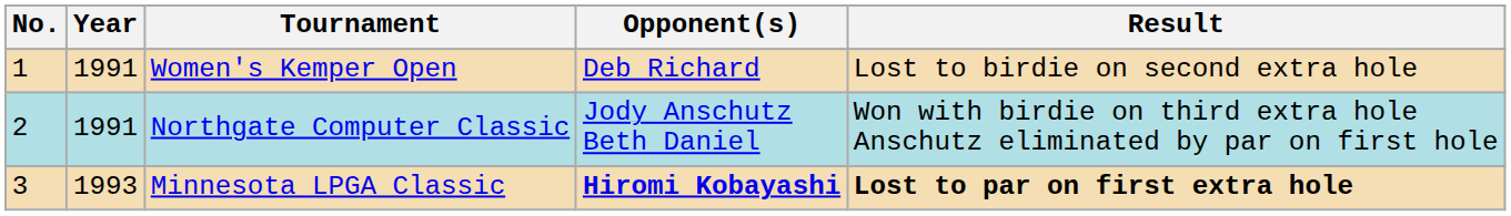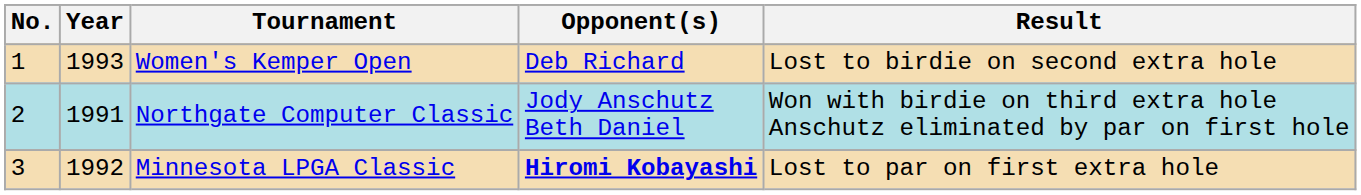Women's Kemper Open | Year: 1991 -> 1993
Minnesota LPGA Classic | Year: 1993 -> 1992
Minnesota LPGA Classic | Result: bold -> normal
